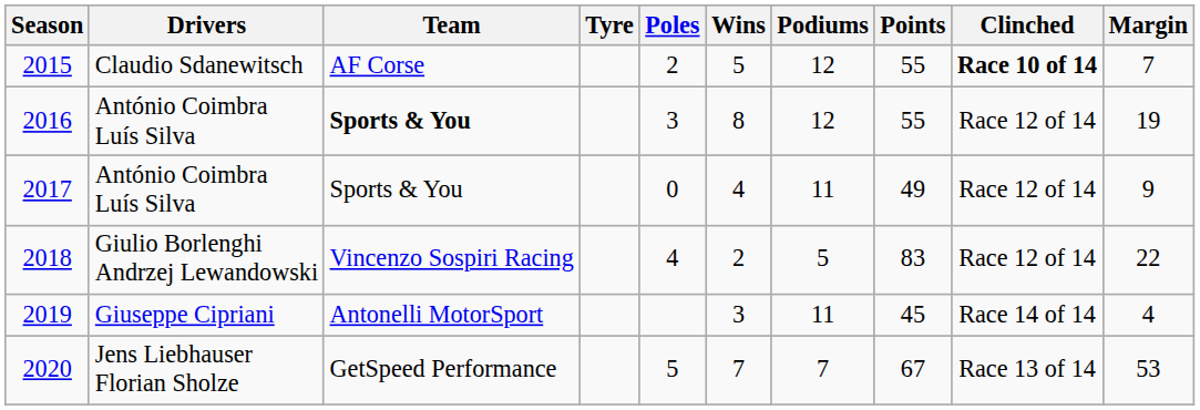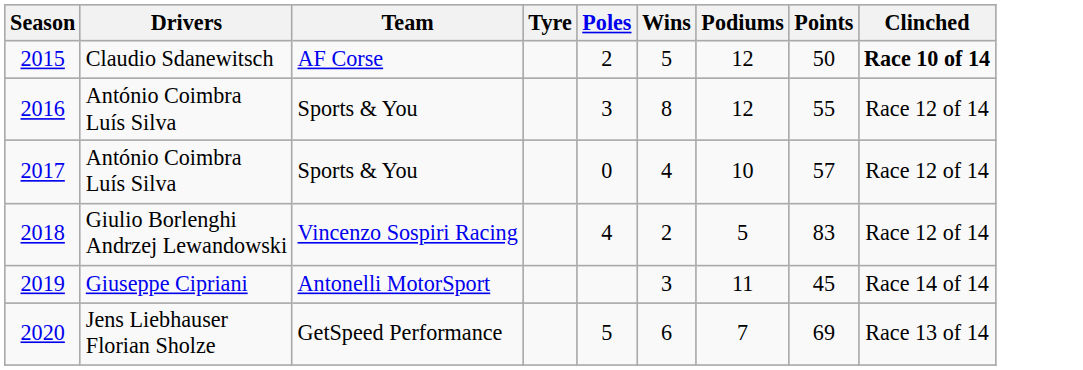- column: Margin | 7 | 19 | 9 | 22 | 4 | 53
2015 | Points: 55 -> 50
2016 | Team: bold -> normal
2017 | Podiums: 11 -> 10
2017 | Points: 49 -> 57
2020 | Wins: 7 -> 6
2020 | Points: 67 -> 69
